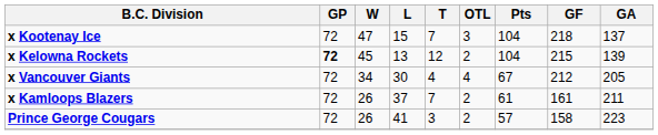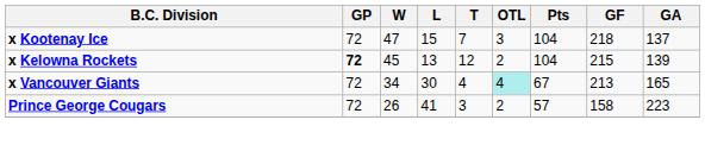x Vancouver Giants | OTL: no background -> paleturquoise background
x Vancouver Giants | GF: 212 -> 213
x Vancouver Giants | GA: 205 -> 165
- row: x Kamloops Blazers | 72 | 26 | 37 | 7 | 2 | 61 | 161 | 211
